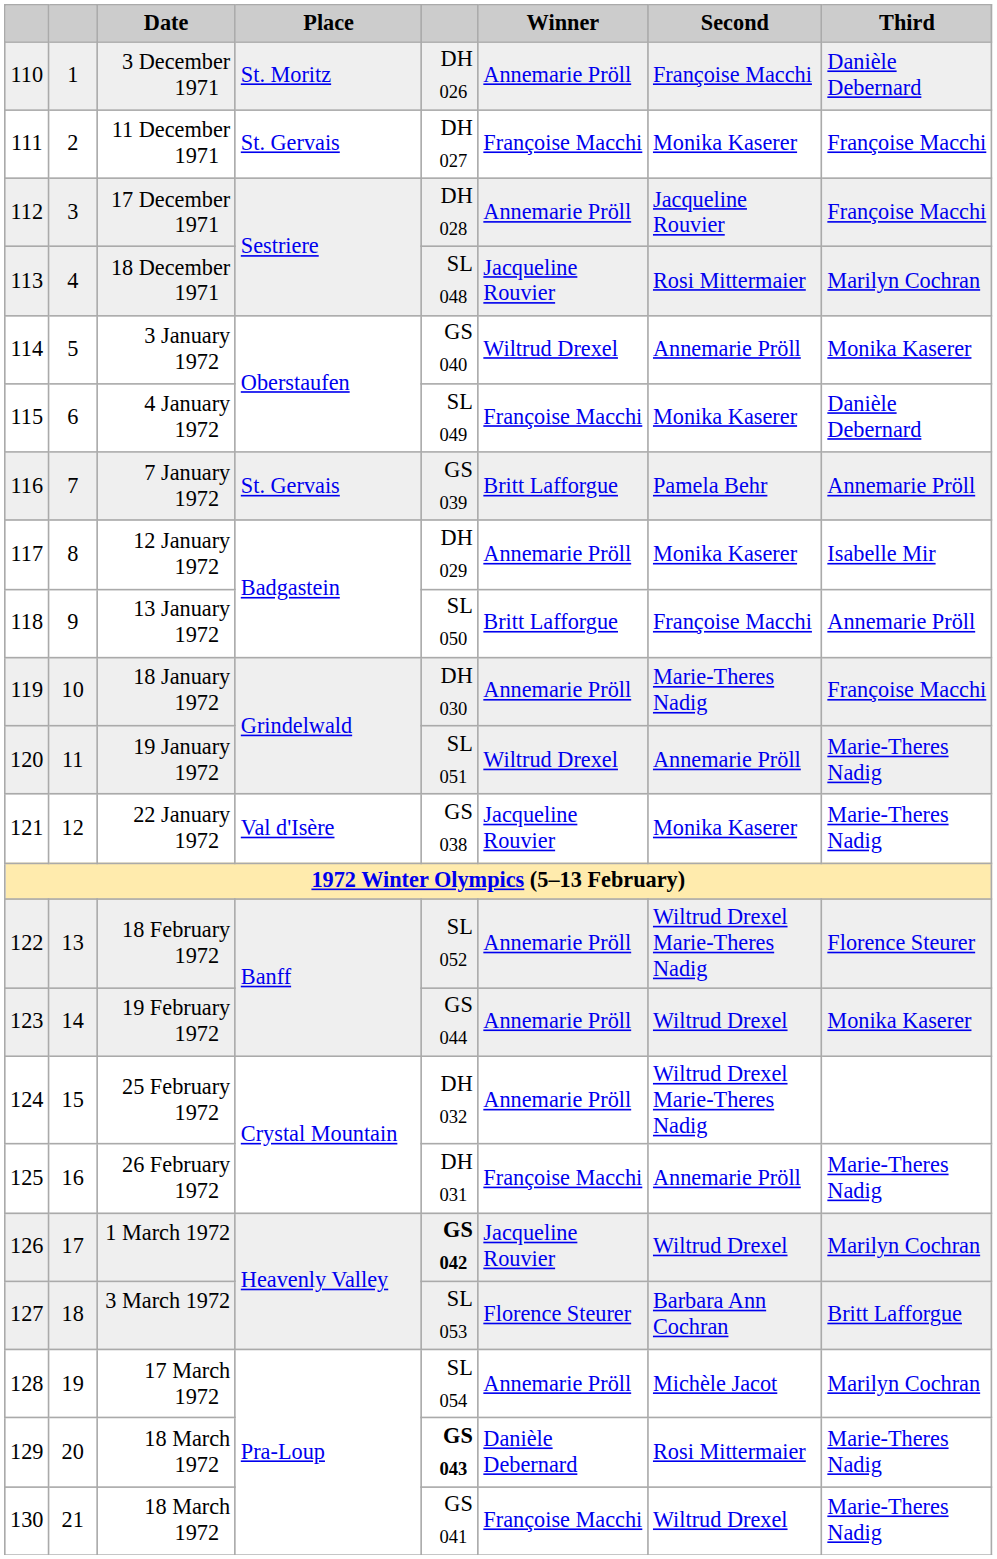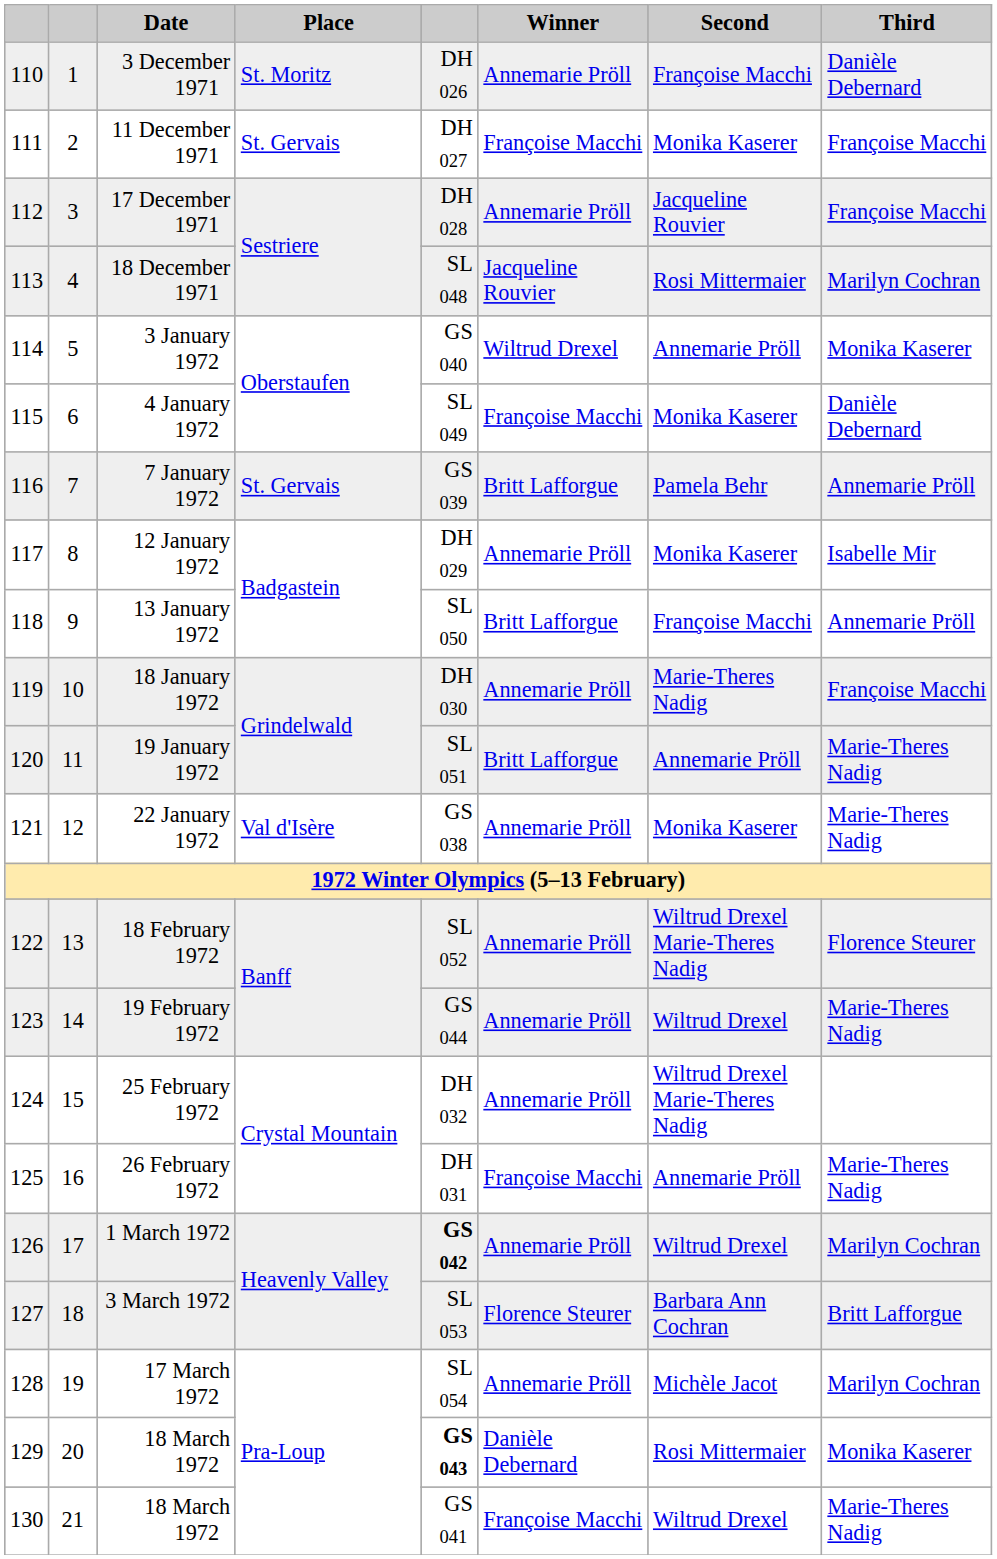19 January 1972 | Winner: Wiltrud Drexel -> Britt Lafforgue
22 January 1972 | Winner: Jacqueline Rouvier -> Annemarie Pröll
19 February 1972 | Third: Monika Kaserer -> Marie-Theres Nadig
1 March 1972 | Winner: Jacqueline Rouvier -> Annemarie Pröll
129 / 18 March 1972 | Third: Marie-Theres Nadig -> Monika Kaserer
